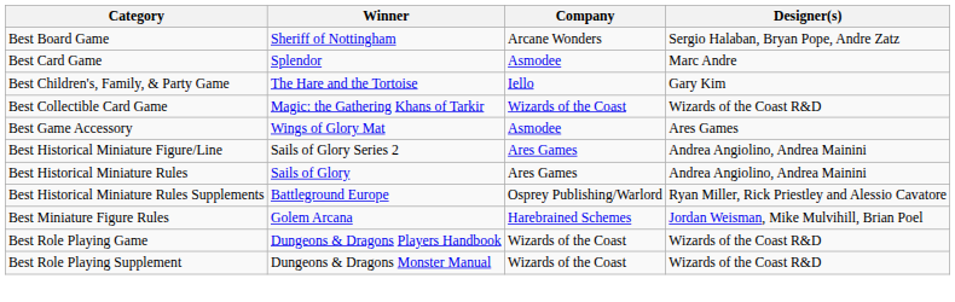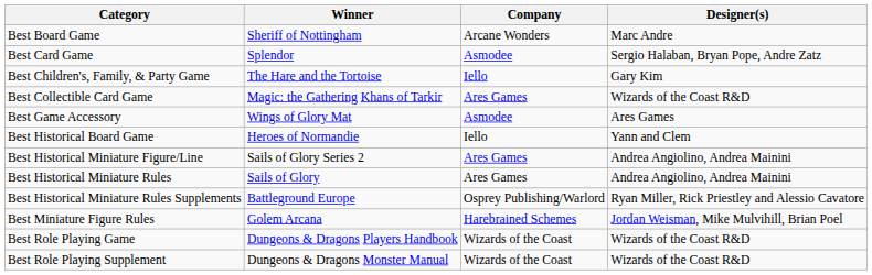Best Board Game | Designer(s): Sergio Halaban, Bryan Pope, Andre Zatz -> Marc Andre
Best Card Game | Designer(s): Marc Andre -> Sergio Halaban, Bryan Pope, Andre Zatz
Best Collectible Card Game | Company: Wizards of the Coast -> Ares Games
+ row: Best Historical Board Game | Heroes of Normandie | Iello | Yann and Clem
